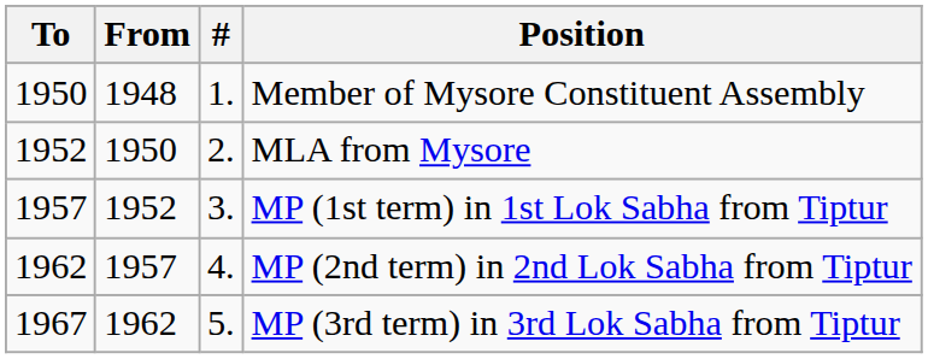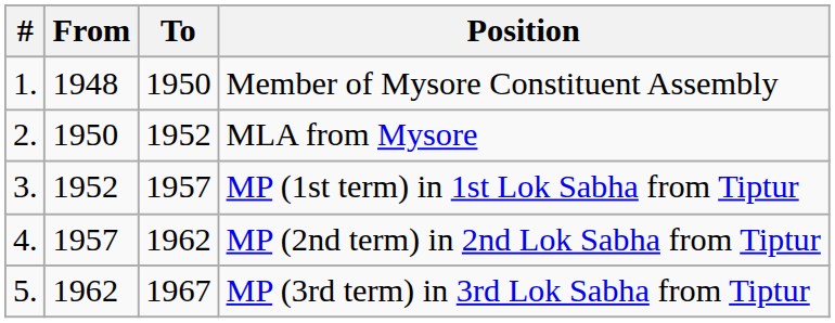columns swapped: # <-> To
